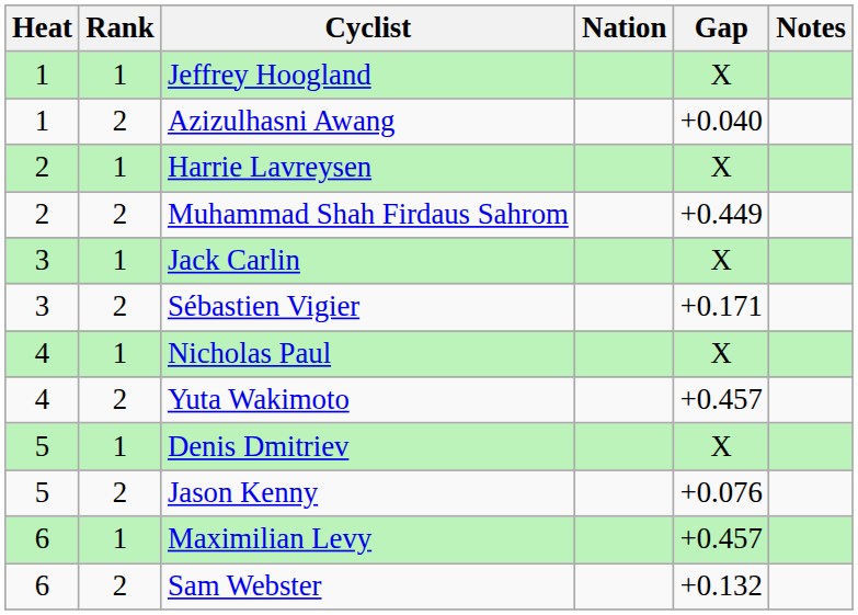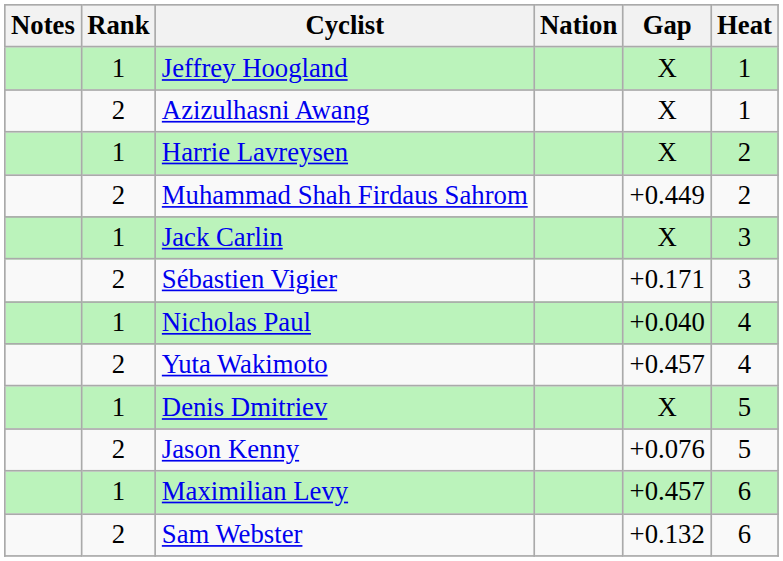columns swapped: Heat <-> Notes
Azizulhasni Awang | Gap: +0.040 -> X
Nicholas Paul | Gap: X -> +0.040
